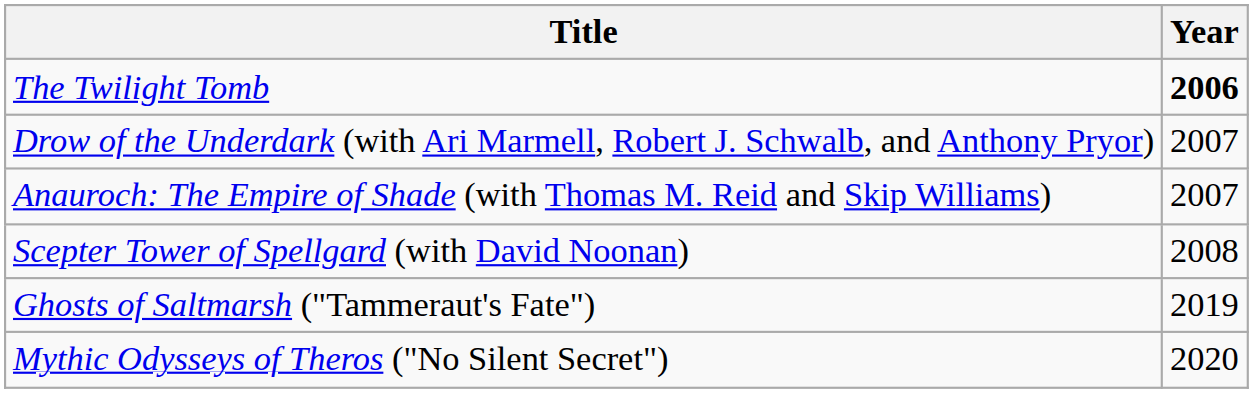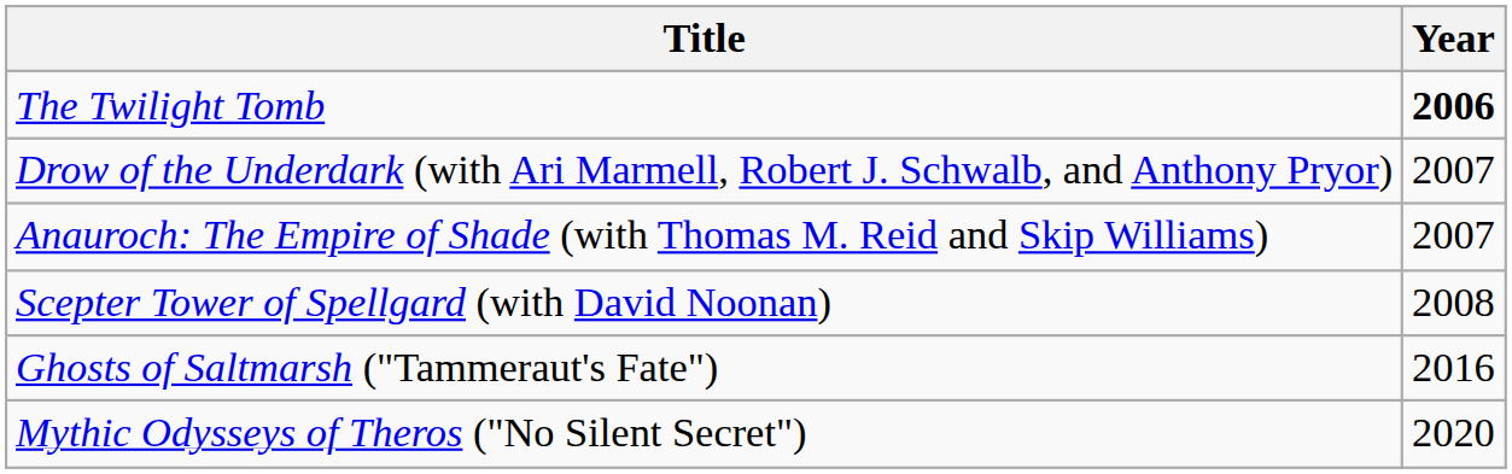Ghosts of Saltmarsh ("Tammeraut's Fate") | Year: 2019 -> 2016
